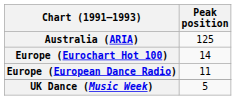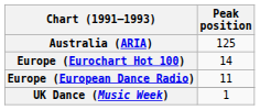UK Dance (Music Week) | Peak position: 5 -> 1
